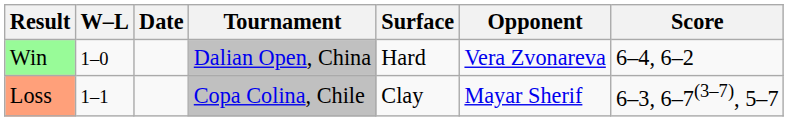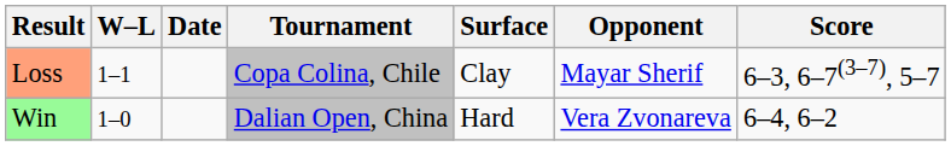rows swapped: Win <-> Loss
